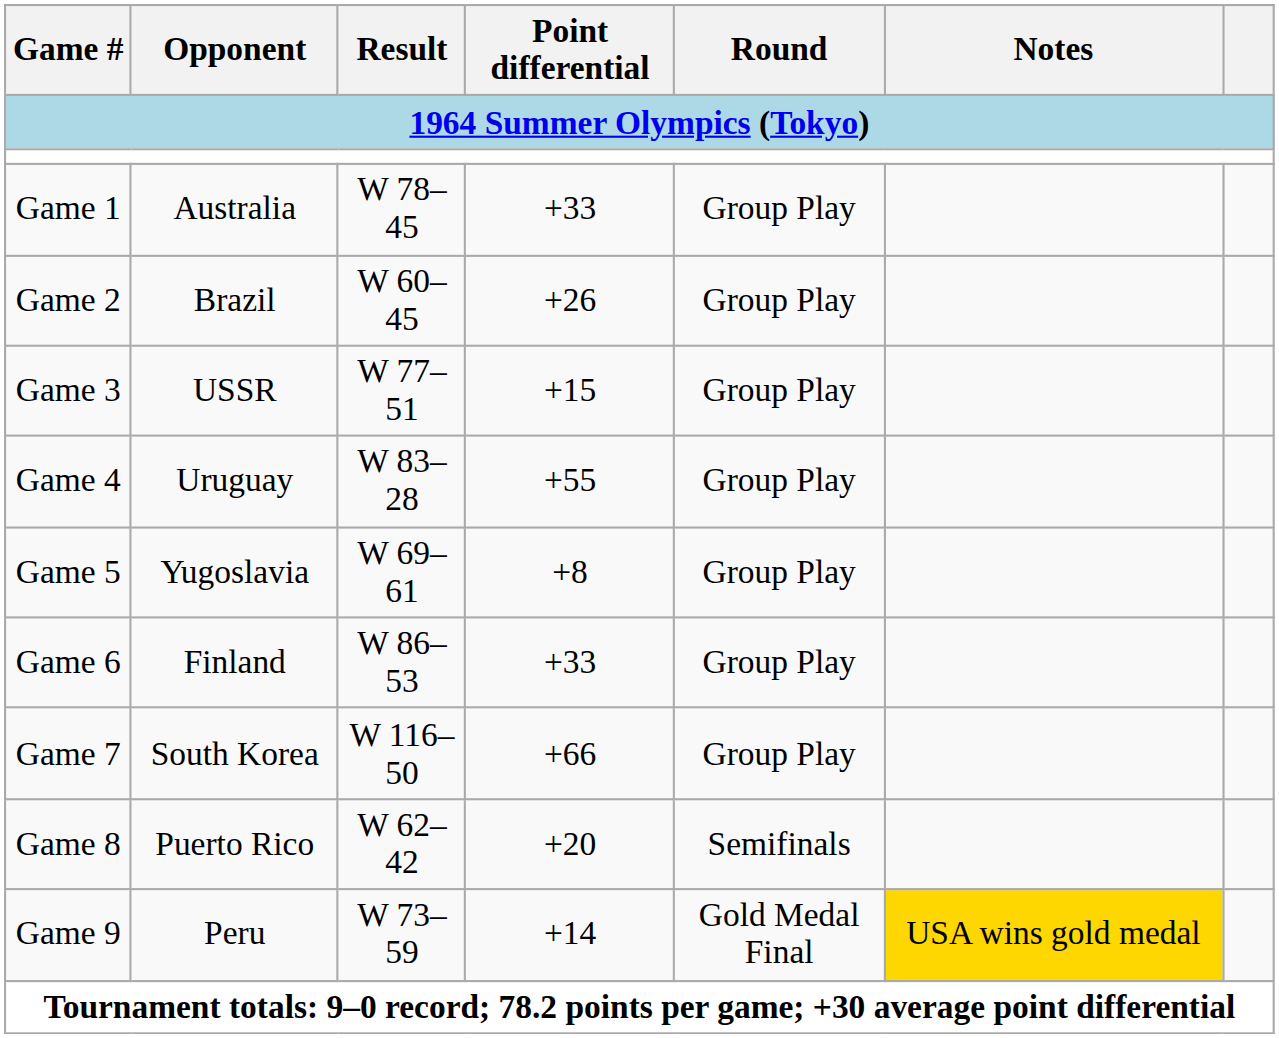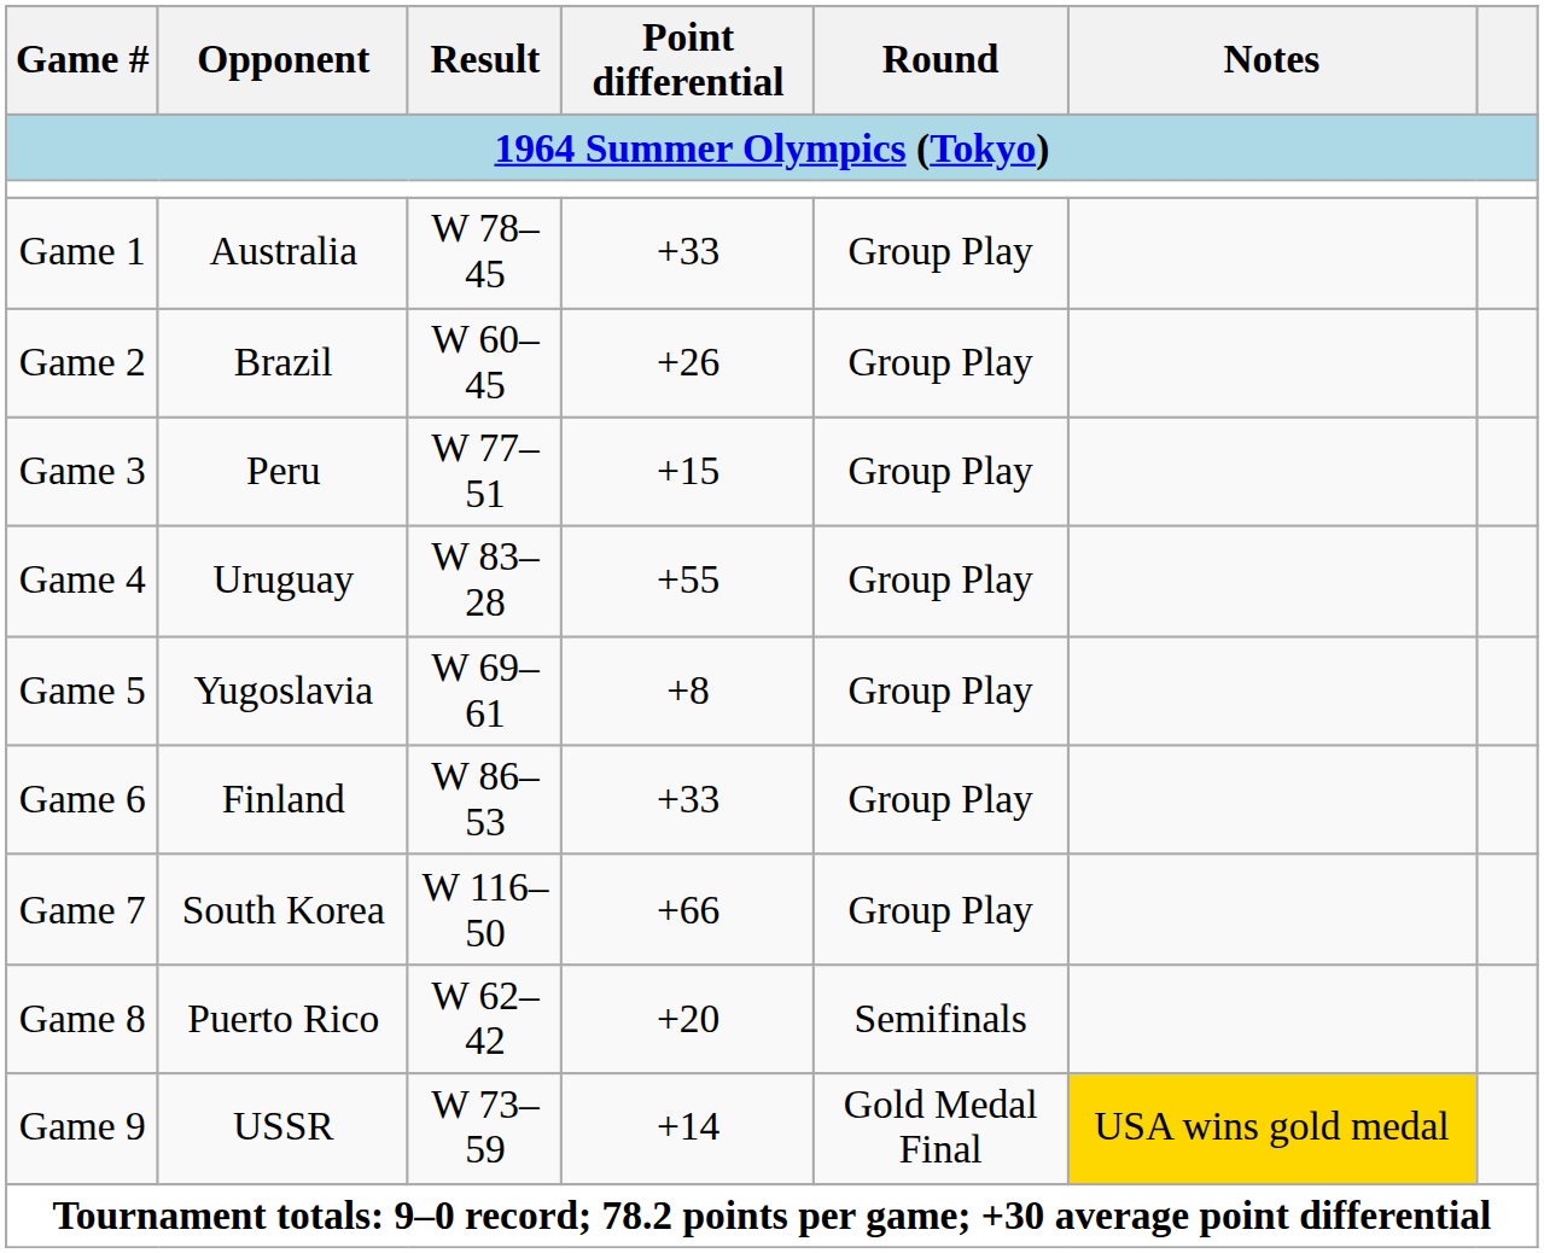Game 3 | Opponent: USSR -> Peru
Game 9 | Opponent: Peru -> USSR
